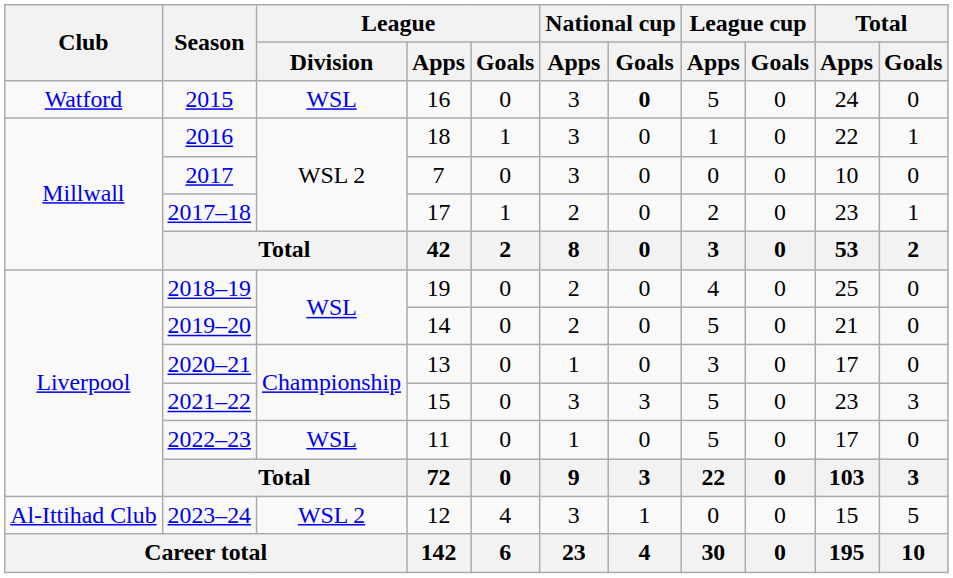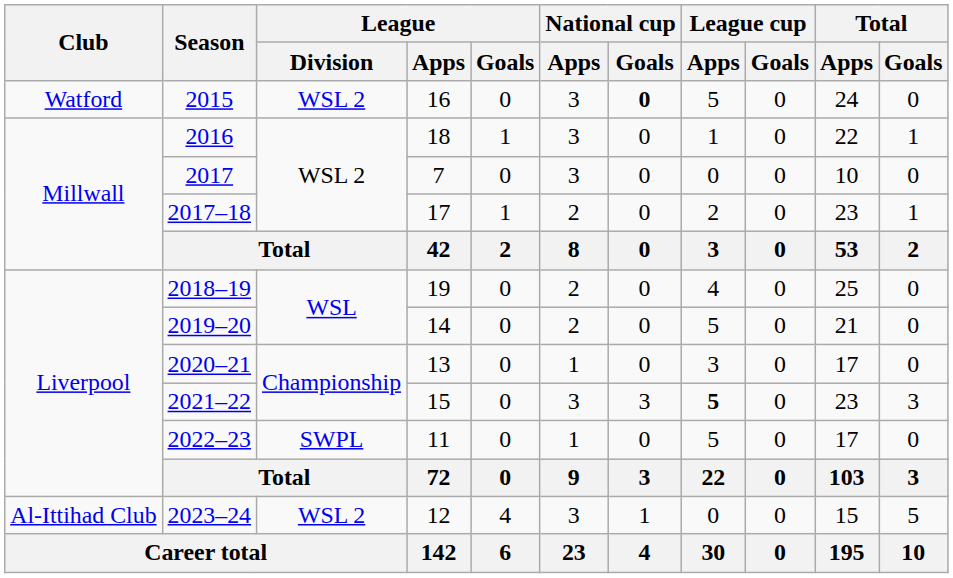2015 | League / Division: WSL -> WSL 2
2021–22 | League cup / Apps: normal -> bold
2022–23 | League / Division: WSL -> SWPL
